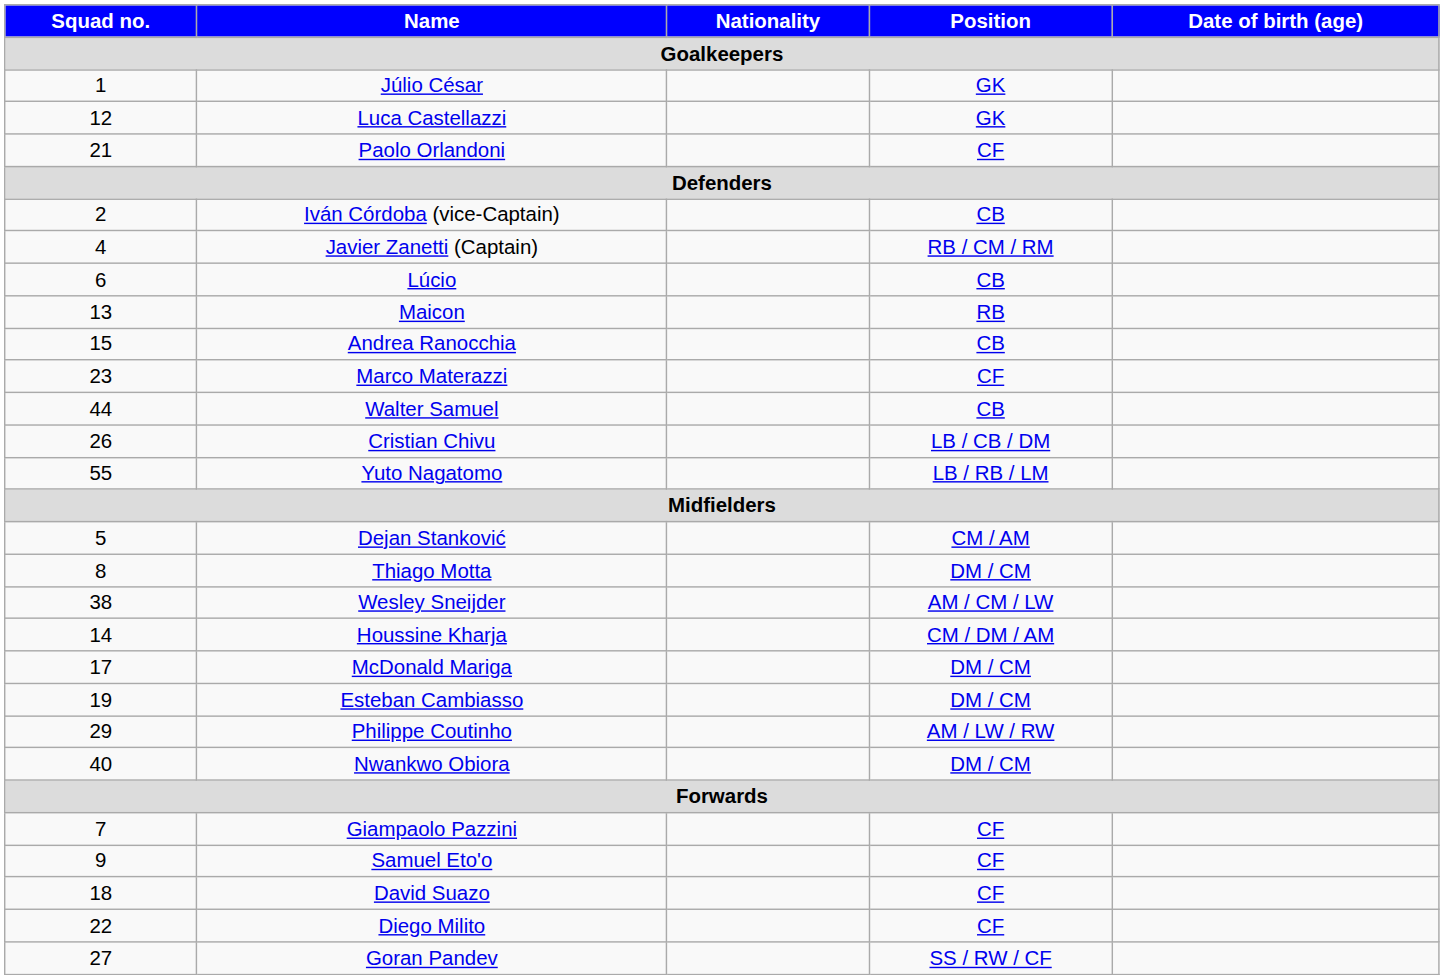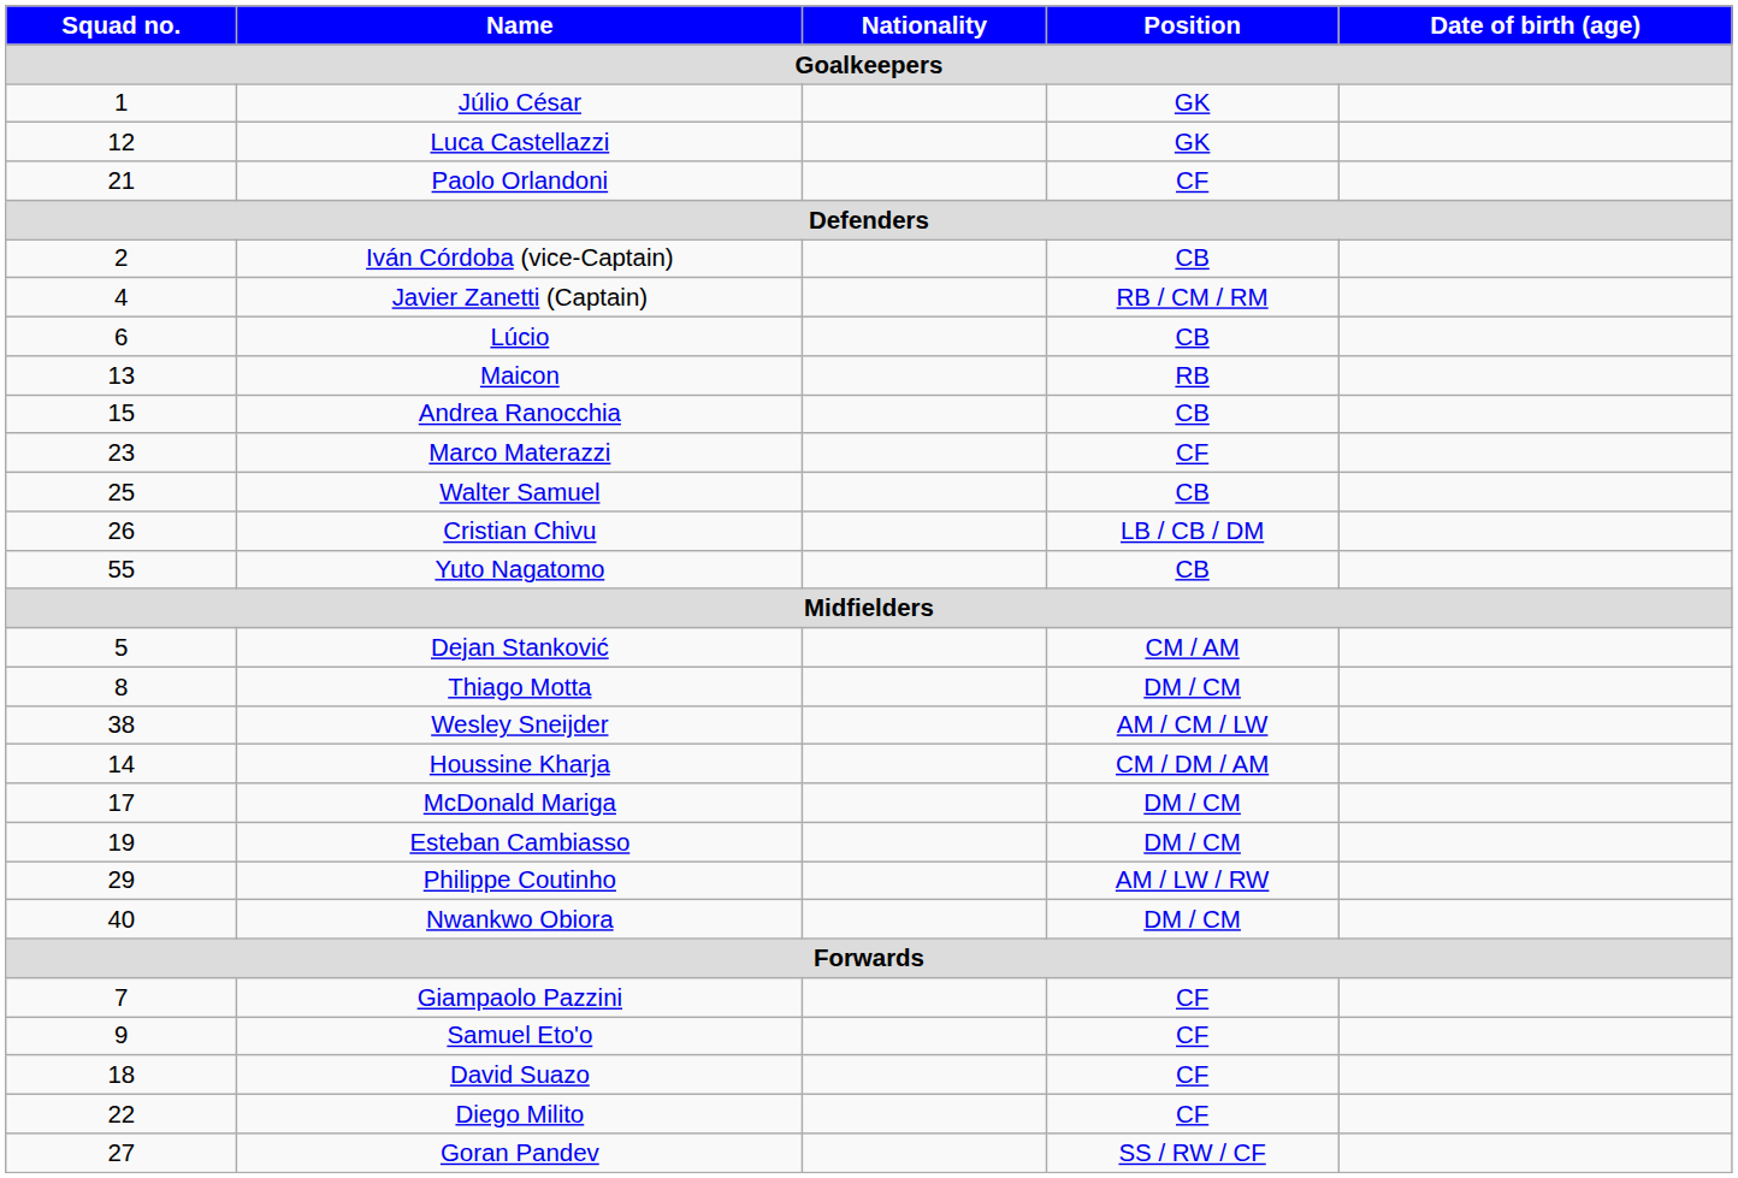Walter Samuel | Squad no. / Goalkeepers: 44 -> 25
Yuto Nagatomo | Position / Goalkeepers: LB / RB / LM -> CB
